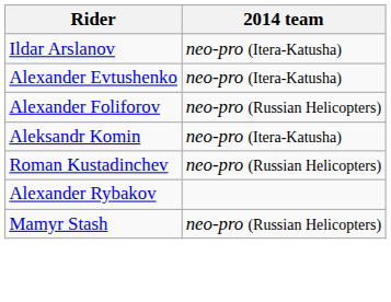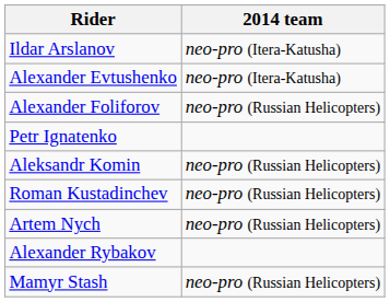+ row: Petr Ignatenko
Aleksandr Komin | 2014 team: neo-pro (Itera-Katusha) -> neo-pro (Russian Helicopters)
+ row: Artem Nych | neo-pro (Russian Helicopters)
